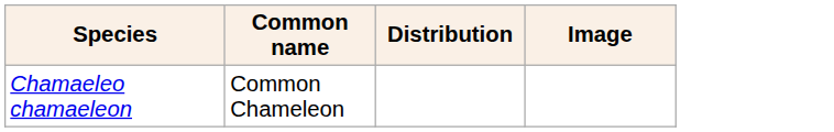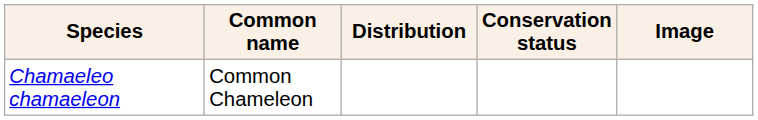+ column: Conservation status
